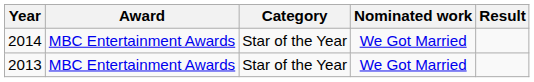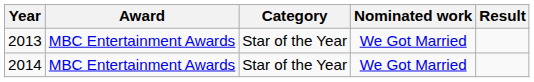rows swapped: 2013 <-> 2014
